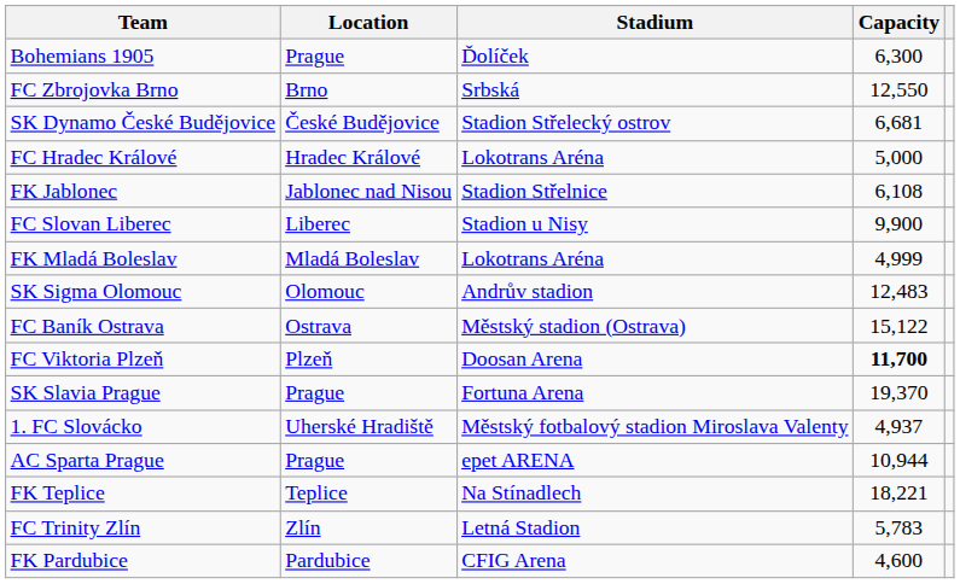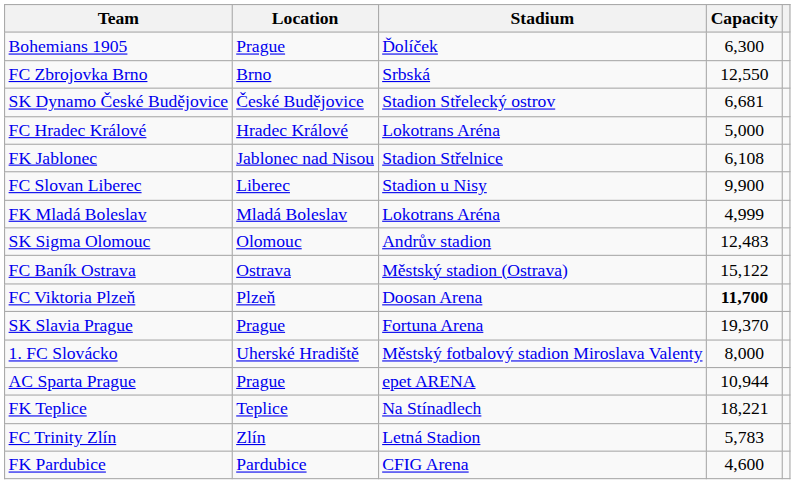1. FC Slovácko | Capacity: 4,937 -> 8,000
